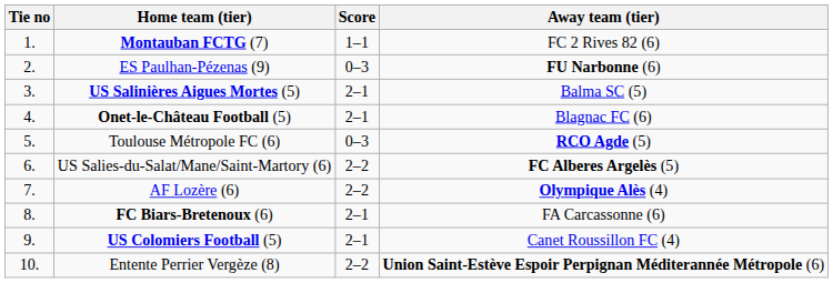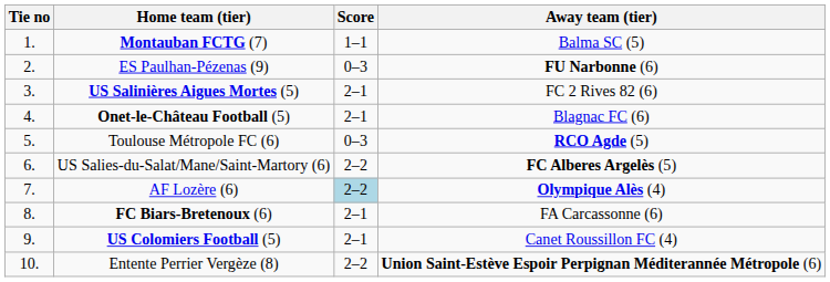Montauban FCTG (7) | Away team (tier): FC 2 Rives 82 (6) -> Balma SC (5)
US Salinières Aigues Mortes (5) | Away team (tier): Balma SC (5) -> FC 2 Rives 82 (6)
AF Lozère (6) | Score: no background -> lightblue background
